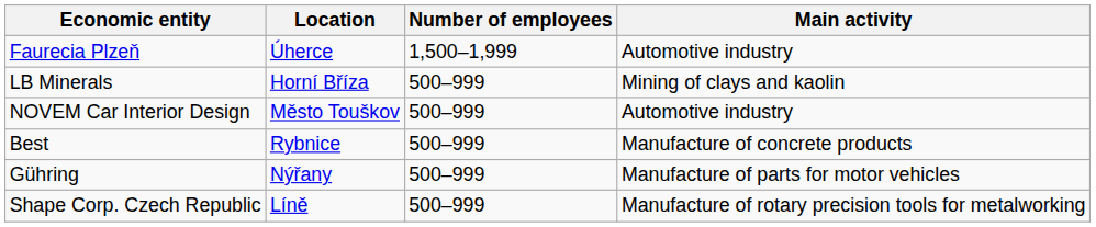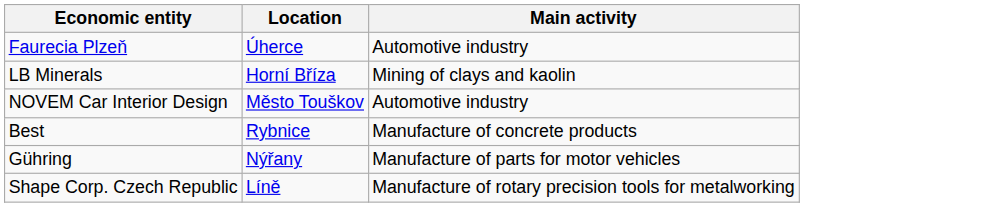- column: Number of employees | 1,500–1,999 | 500–999 | 500–999 | 500–999 | 500–999 | 500–999
